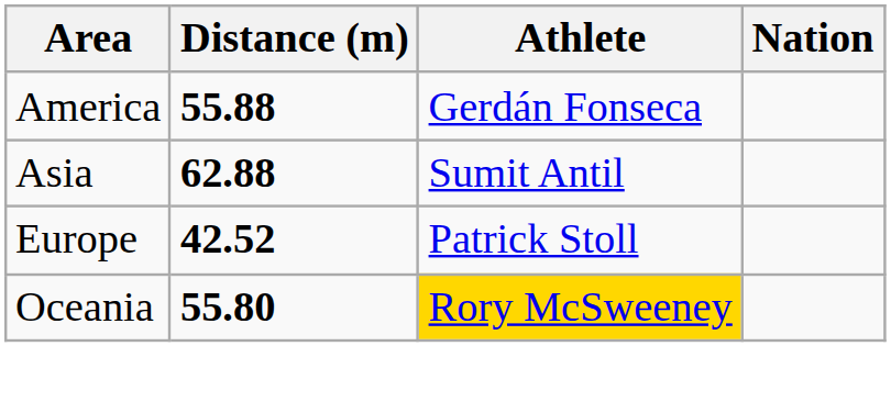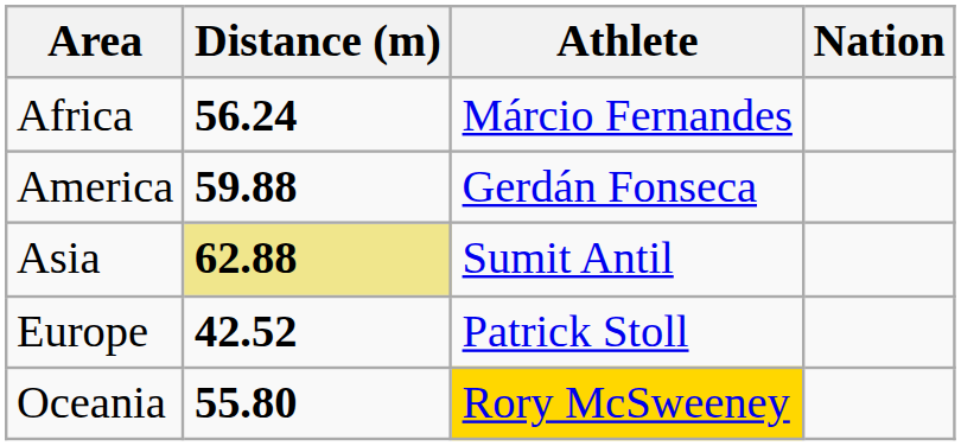+ row: Africa | 56.24 | Márcio Fernandes
America | Distance (m): 55.88 -> 59.88
Asia | Distance (m): no background -> khaki background
